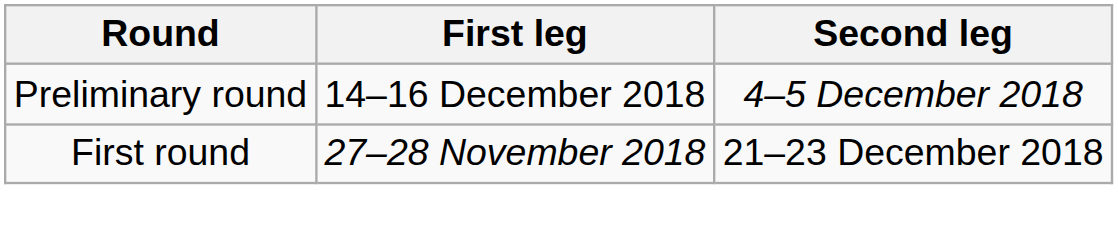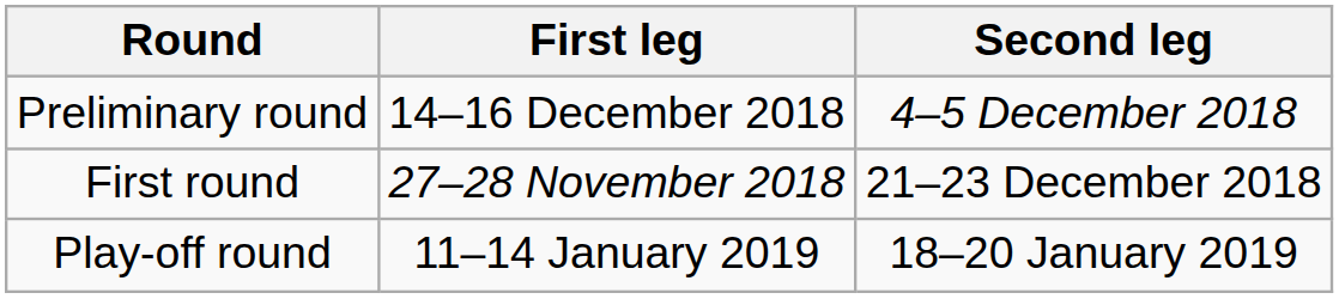+ row: Play-off round | 11–14 January 2019 | 18–20 January 2019
